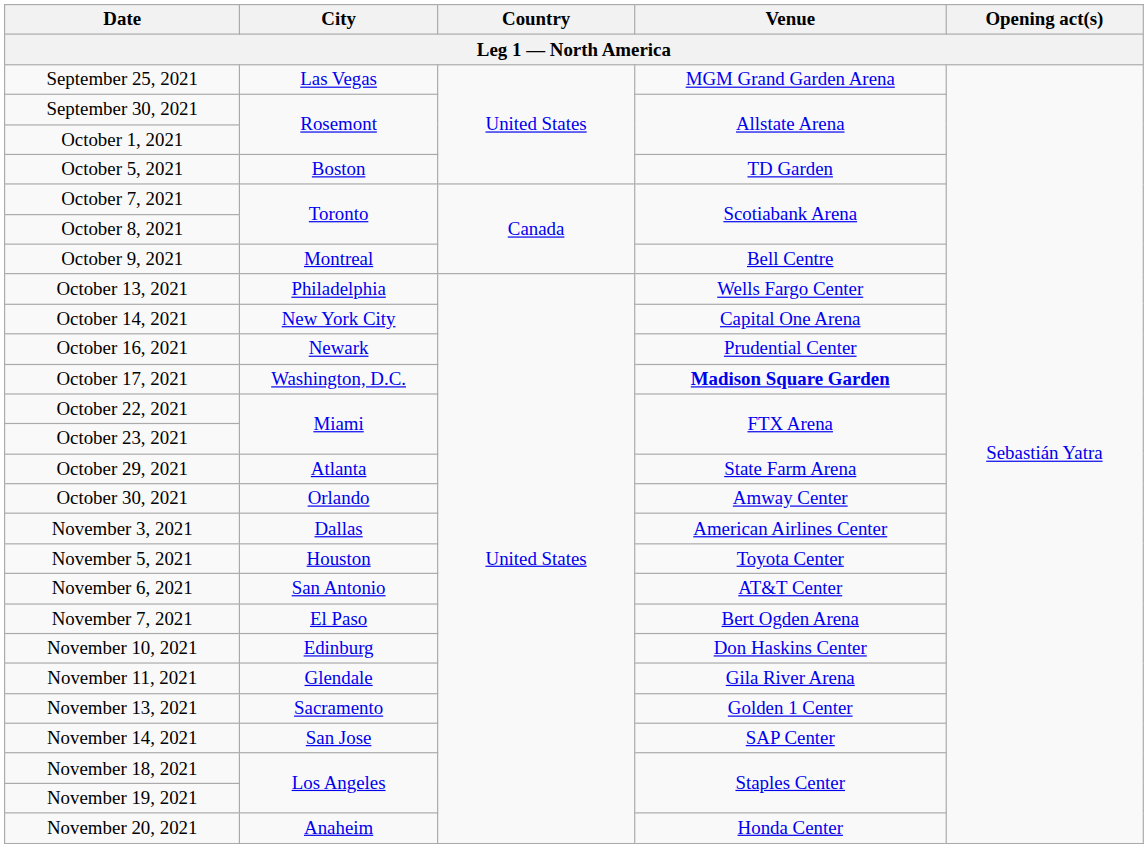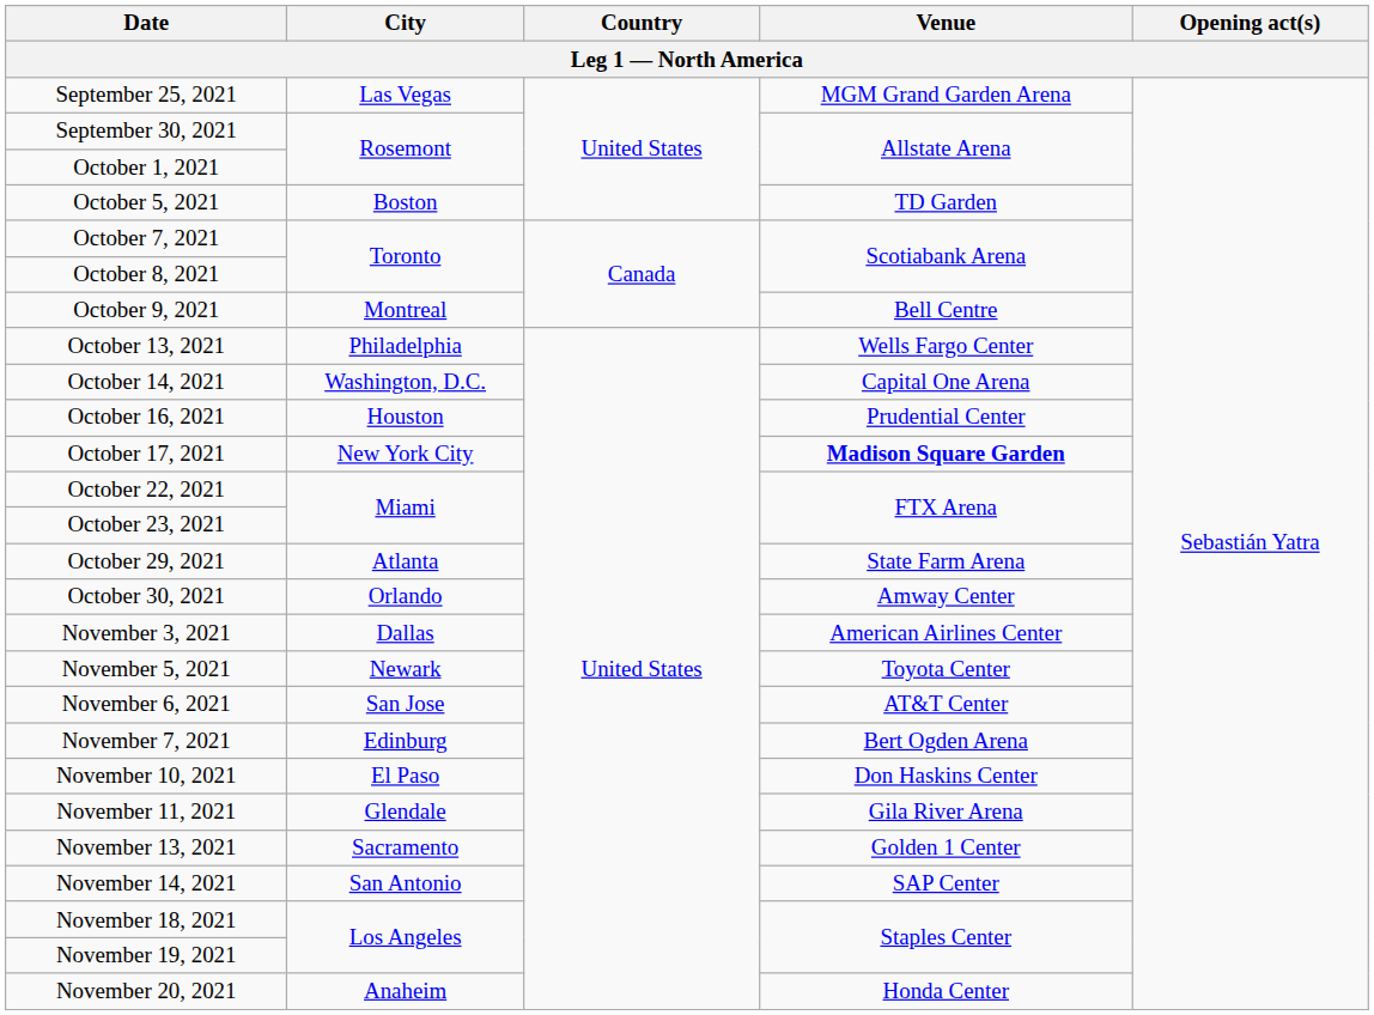October 14, 2021 | City: New York City -> Washington, D.C.
October 16, 2021 | City: Newark -> Houston
October 17, 2021 | City: Washington, D.C. -> New York City
November 5, 2021 | City: Houston -> Newark
November 6, 2021 | City: San Antonio -> San Jose
November 7, 2021 | City: El Paso -> Edinburg
November 10, 2021 | City: Edinburg -> El Paso
November 14, 2021 | City: San Jose -> San Antonio
